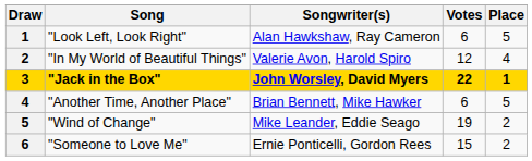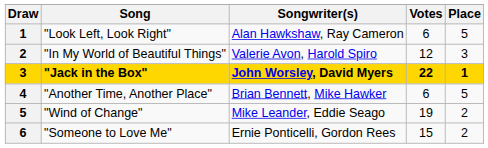"In My World of Beautiful Things" | Place: 4 -> 3
